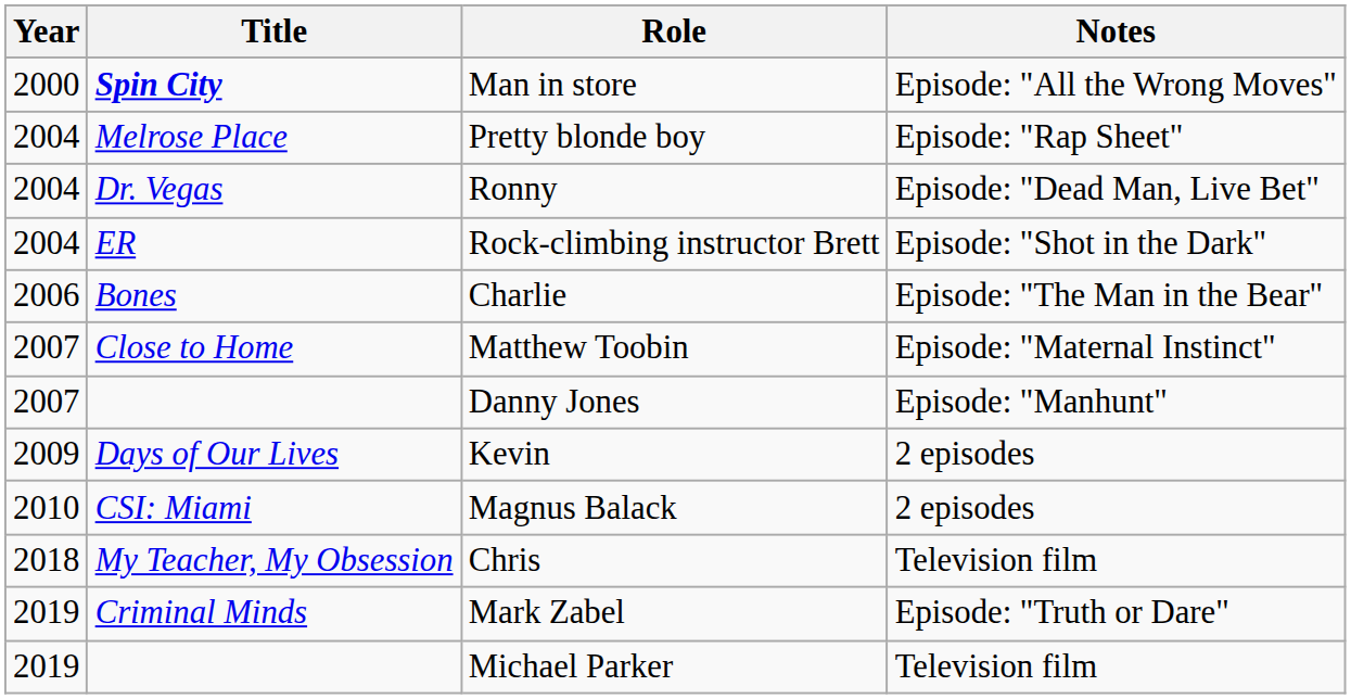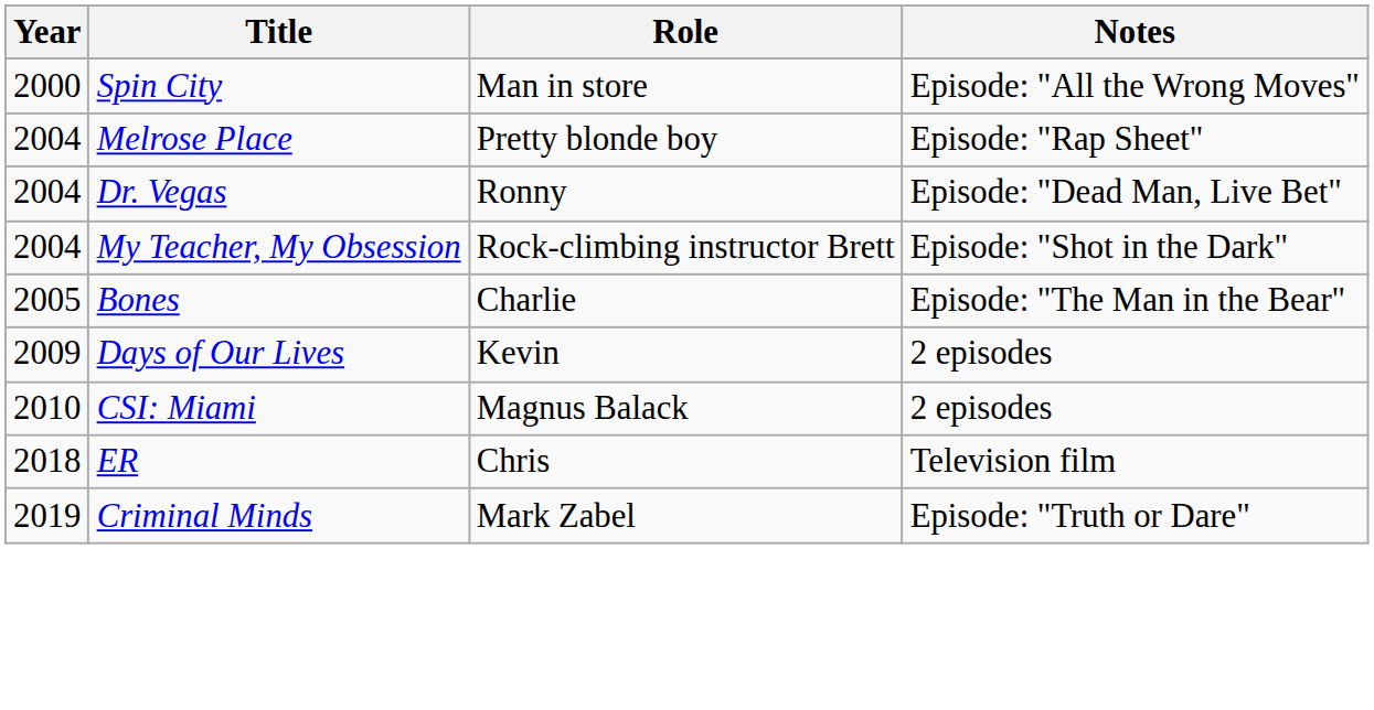Man in store | Title: bold -> normal
Rock-climbing instructor Brett | Title: ER -> My Teacher, My Obsession
Charlie | Year: 2006 -> 2005
- row: 2007 | Close to Home | Matthew Toobin | Episode: "Maternal Instinct"
- row: 2007 | Danny Jones | Episode: "Manhunt"
Chris | Title: My Teacher, My Obsession -> ER
- row: 2019 | Michael Parker | Television film
